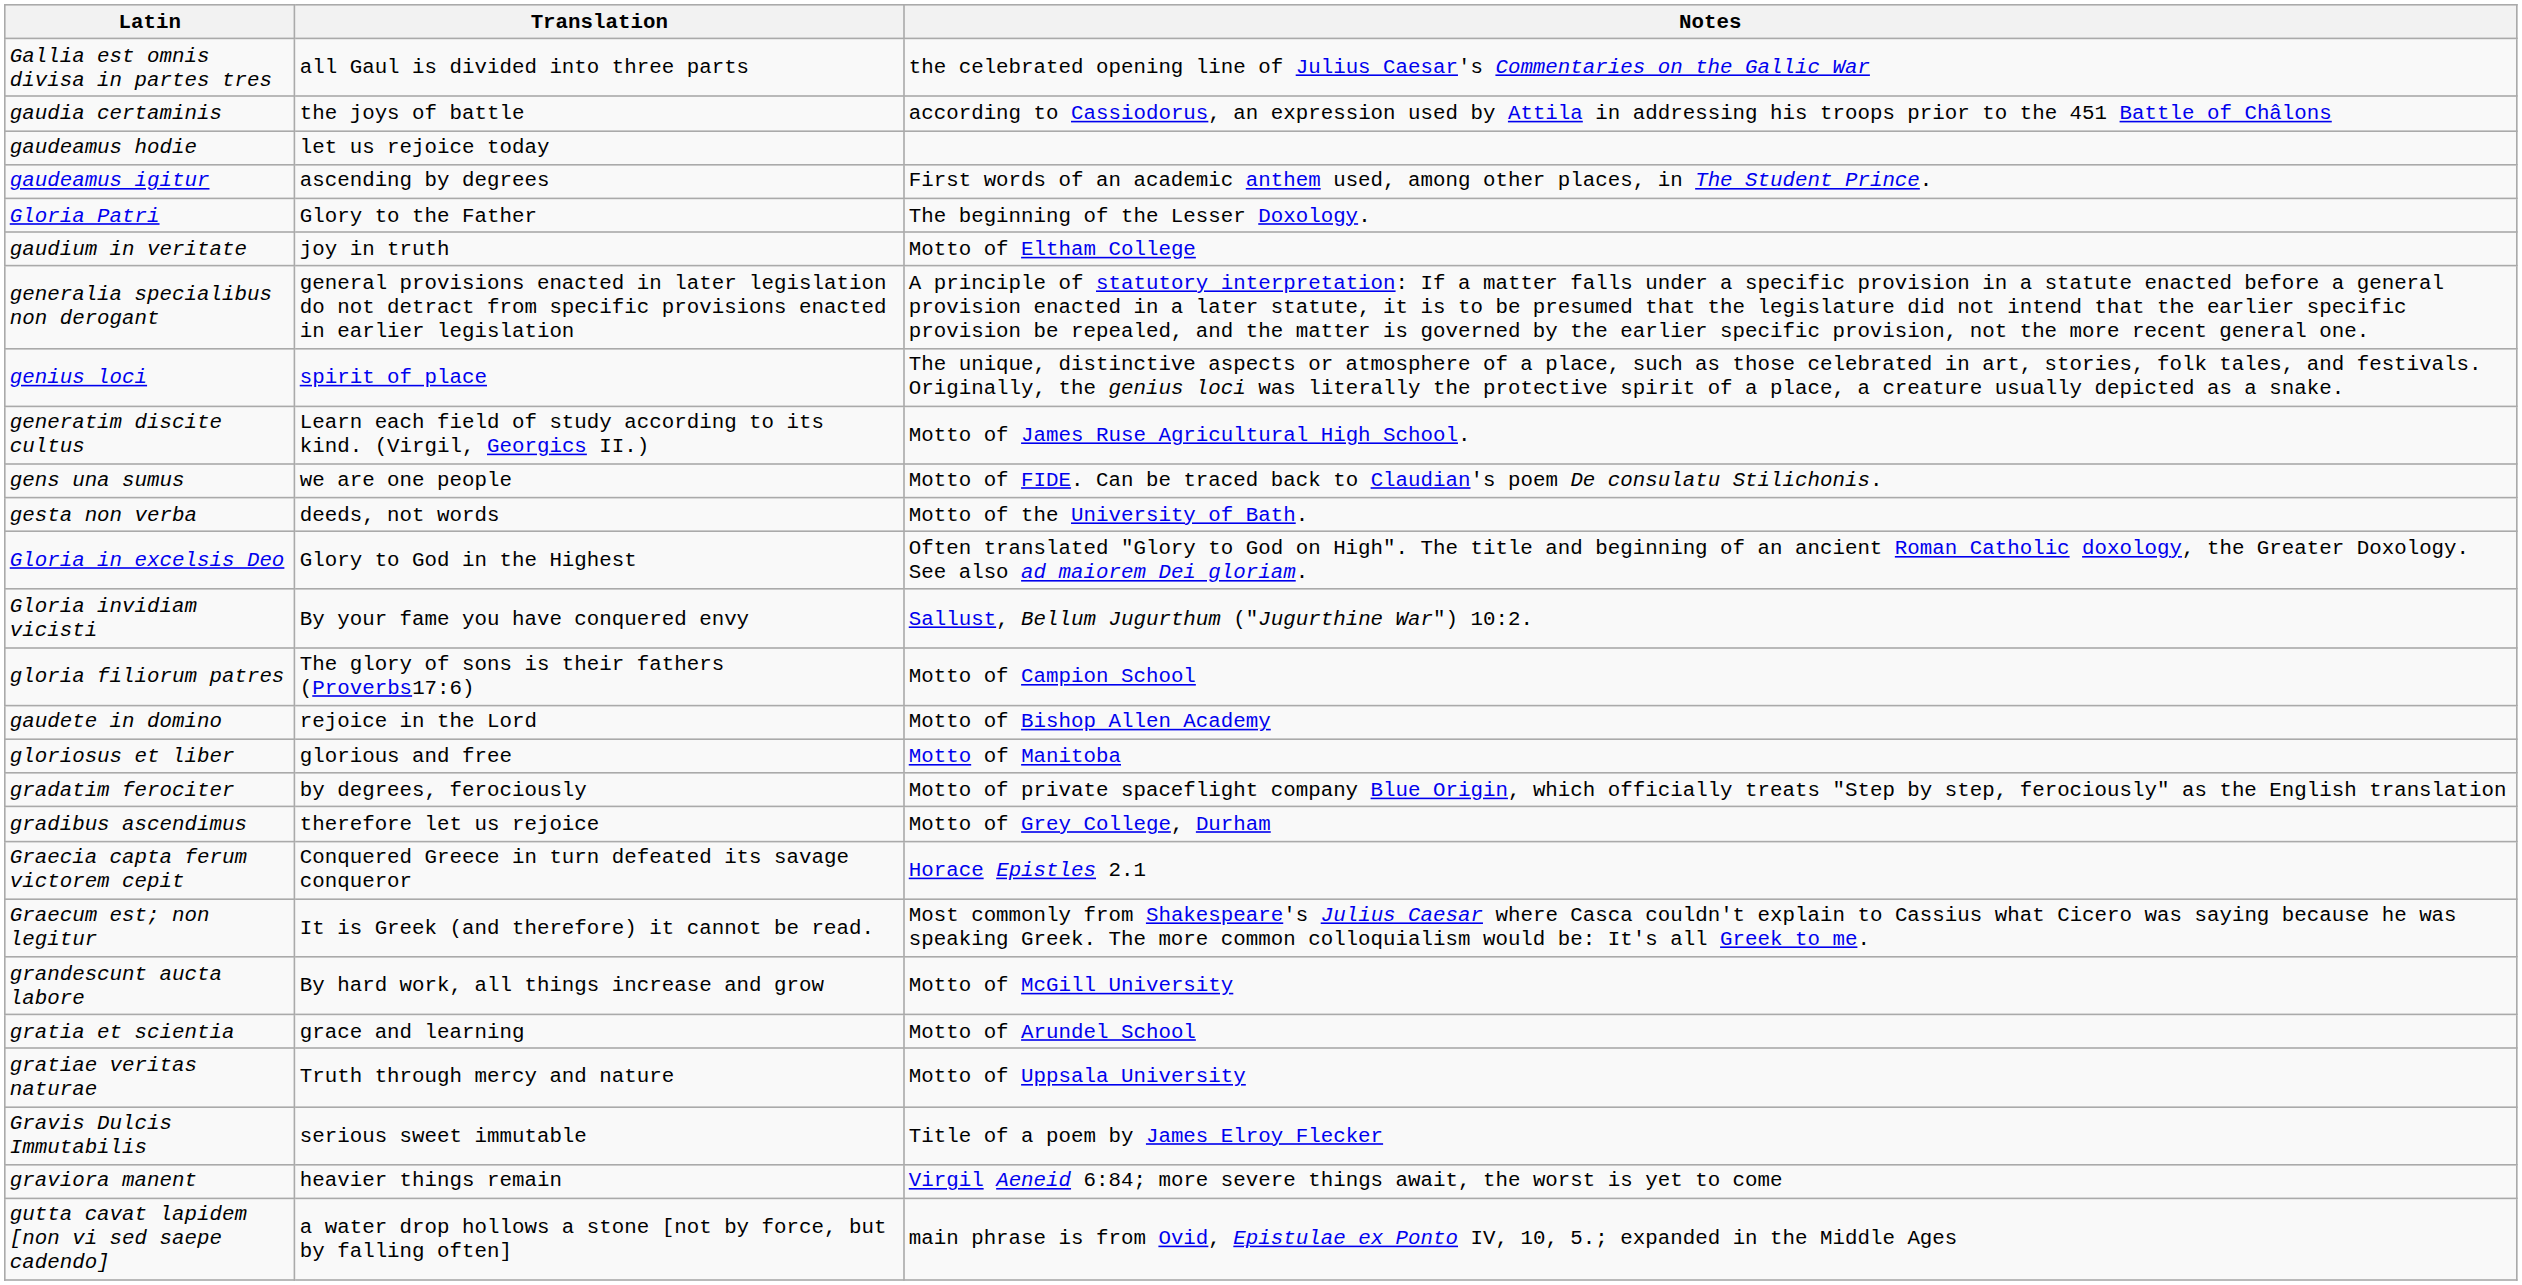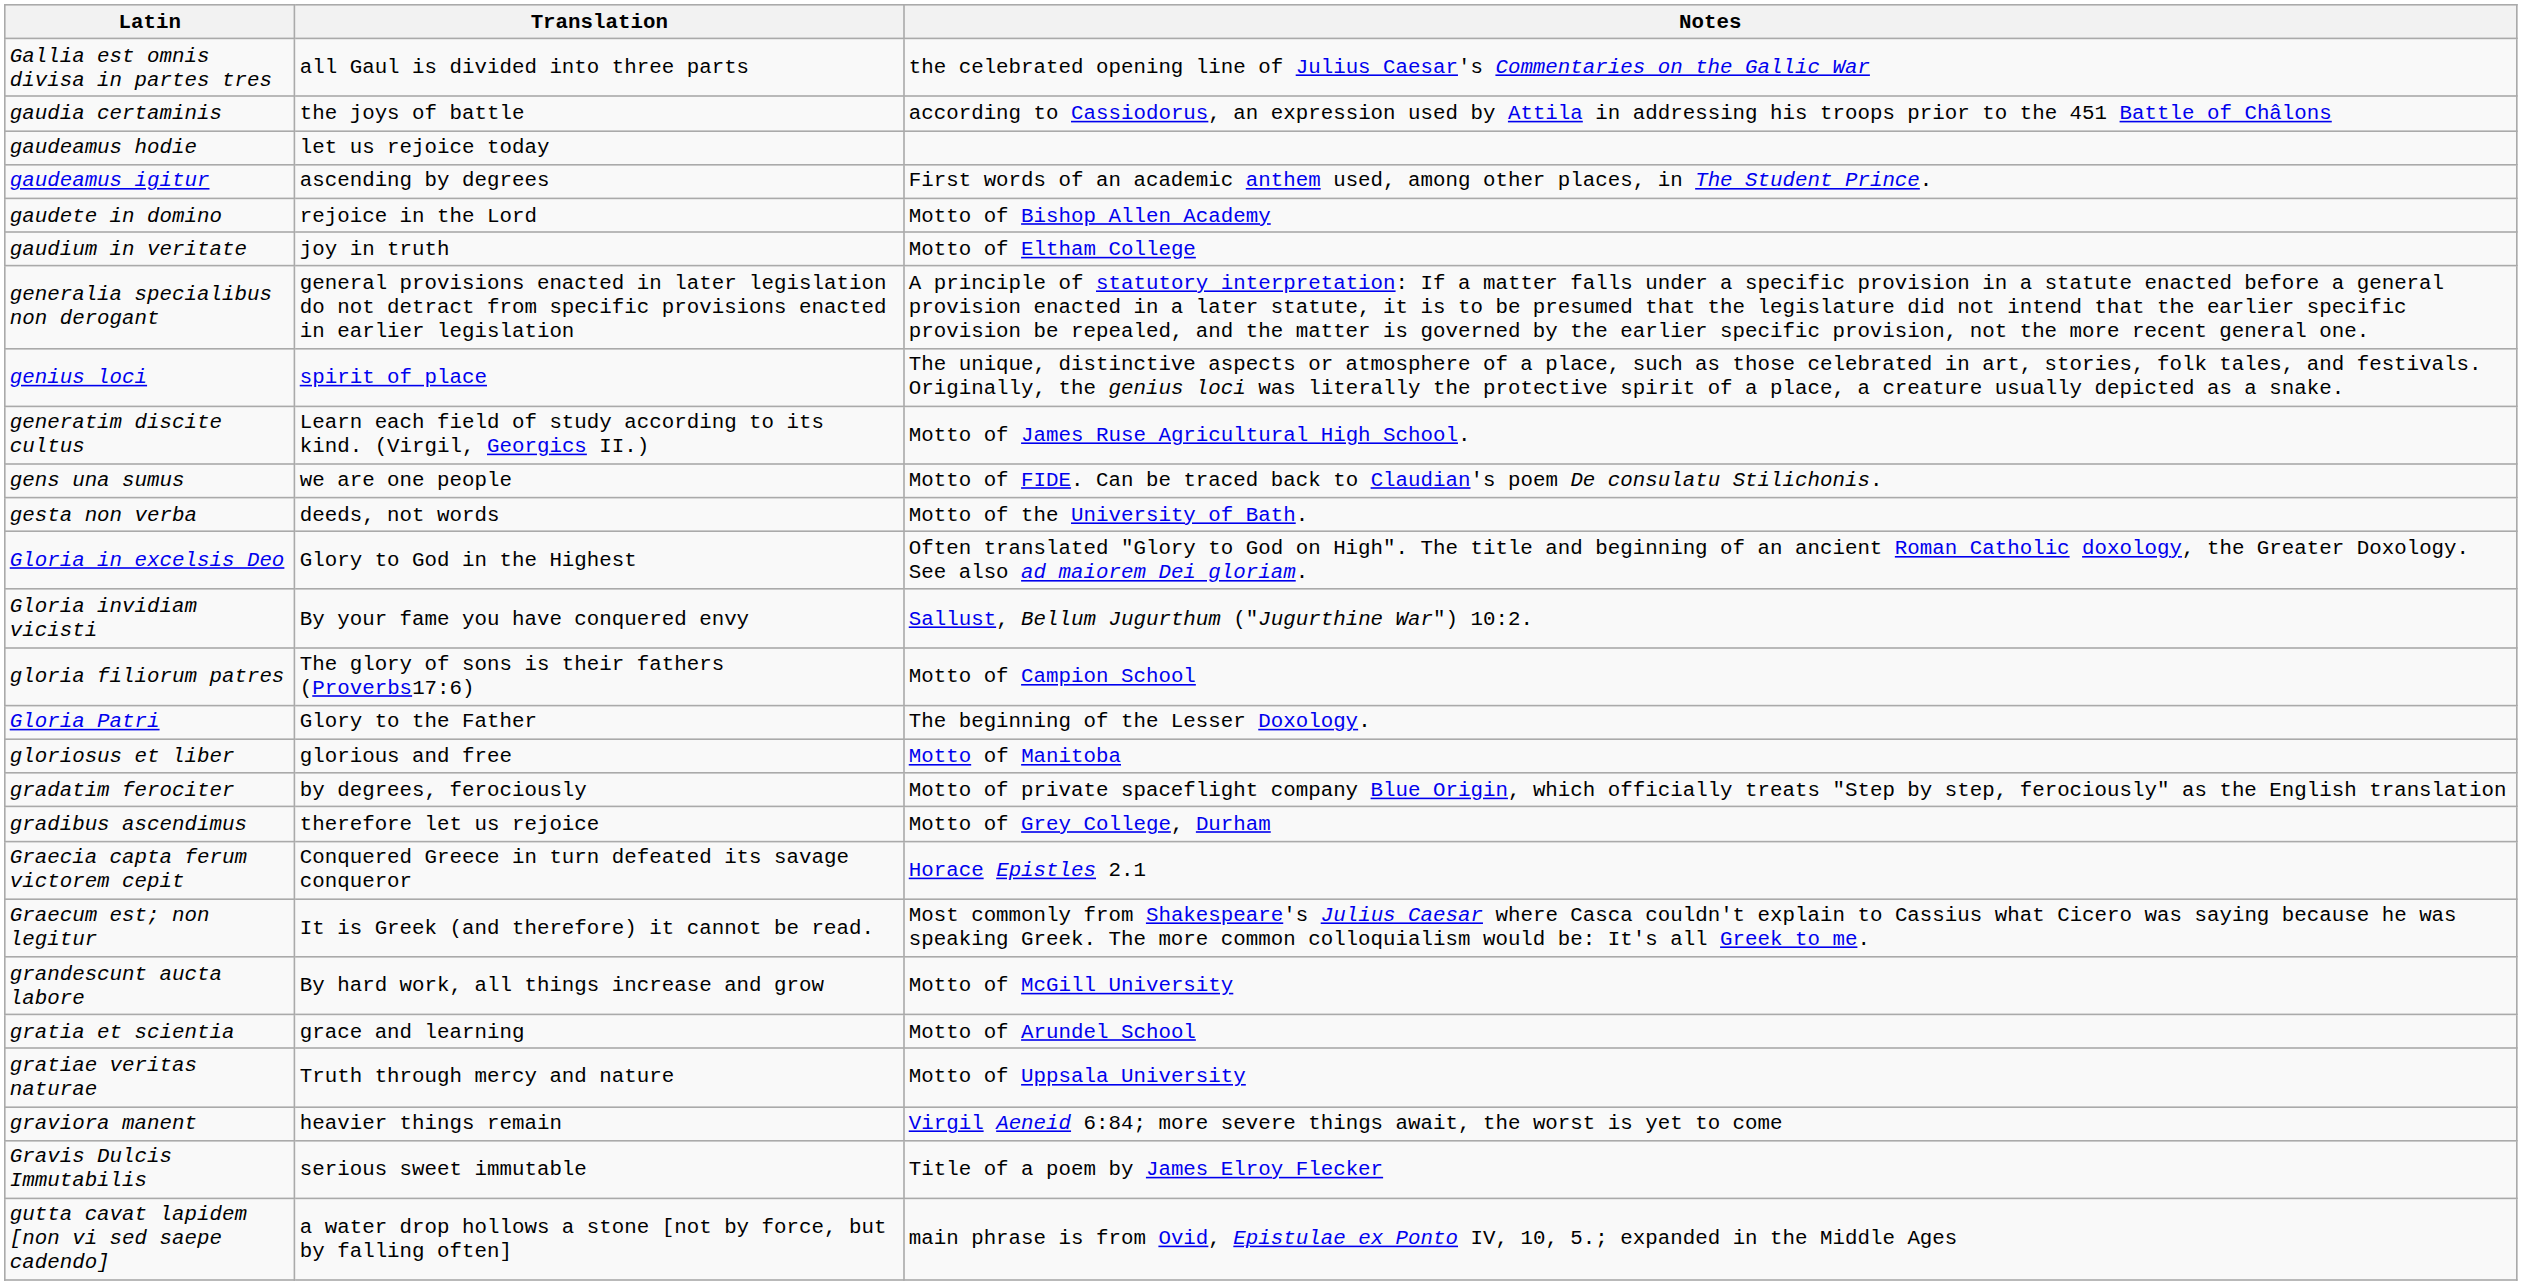rows swapped: gaudete in domino <-> Gloria Patri
rows swapped: graviora manent <-> Gravis Dulcis Immutabilis
